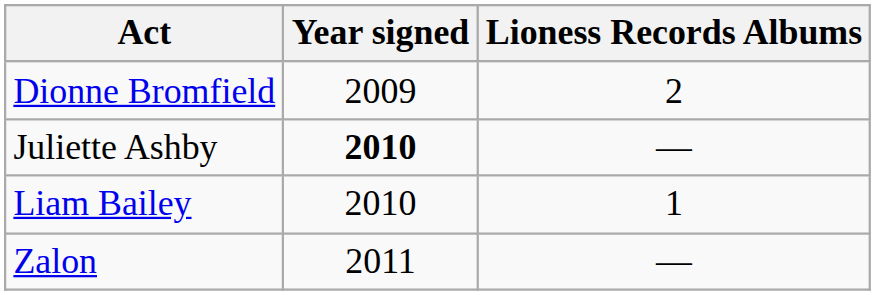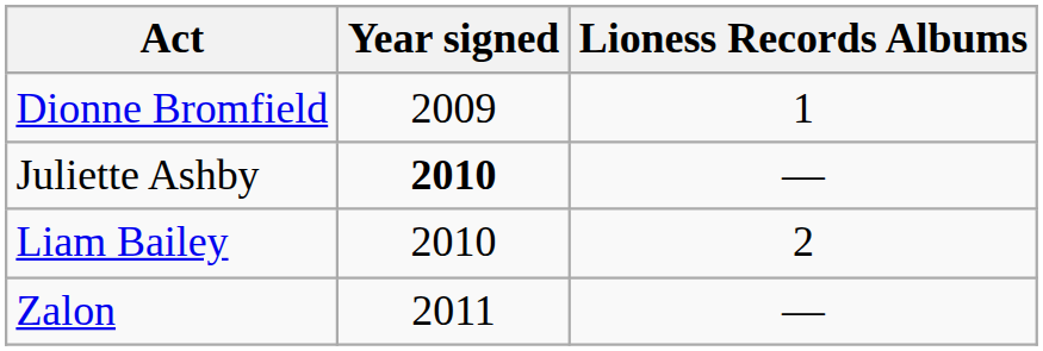Dionne Bromfield | Lioness Records Albums: 2 -> 1
Liam Bailey | Lioness Records Albums: 1 -> 2
